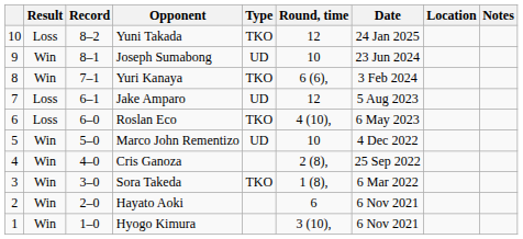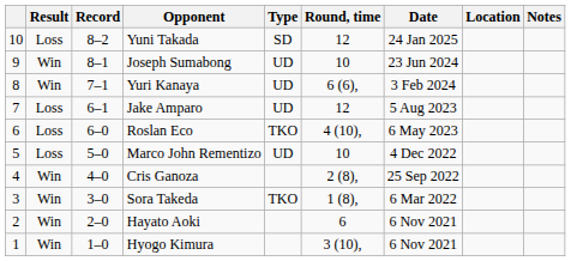Yuni Takada | Type: TKO -> SD
Yuri Kanaya | Type: TKO -> UD
Marco John Rementizo | Result: Win -> Loss
